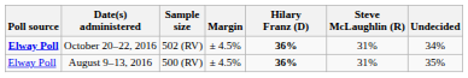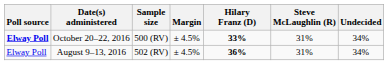October 20–22, 2016 | Sample size: 502 (RV) -> 500 (RV)
October 20–22, 2016 | Hilary Franz (D): 36% -> 33%
August 9–13, 2016 | Sample size: 500 (RV) -> 502 (RV)
August 9–13, 2016 | Undecided: 35% -> 34%
